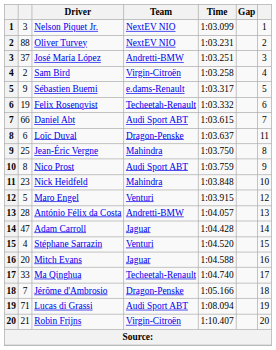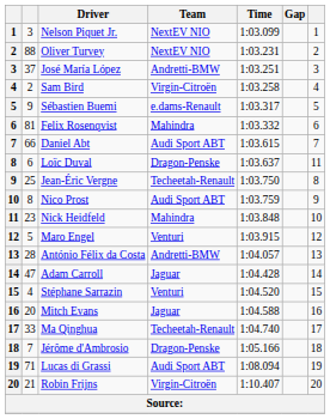Felix Rosenqvist | column 2: 19 -> 81
Felix Rosenqvist | Team: Techeetah-Renault -> Mahindra
Jean-Éric Vergne | Team: Mahindra -> Techeetah-Renault
